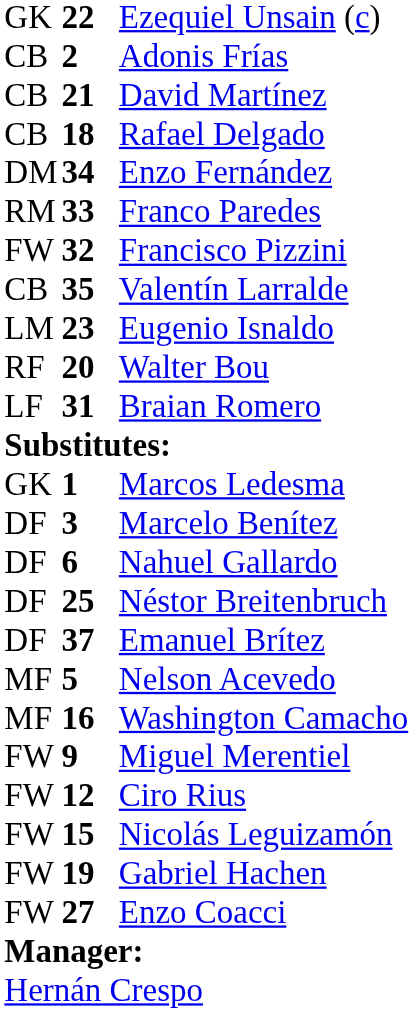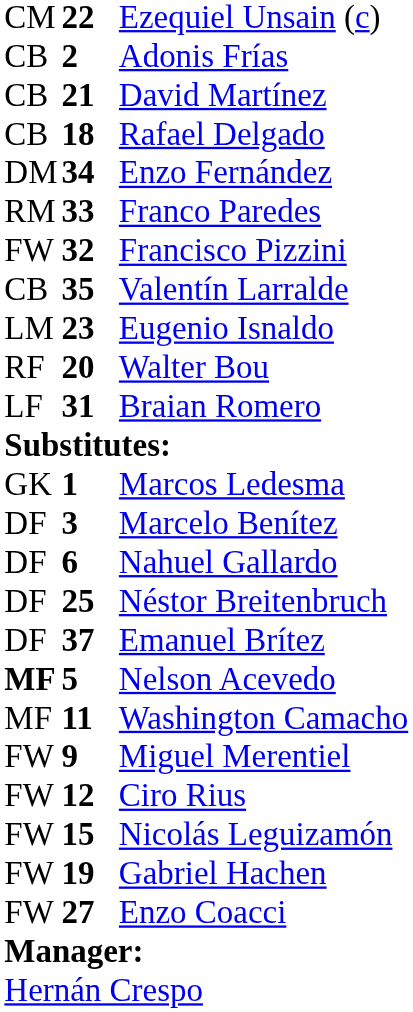Ezequiel Unsain (c) | column 1: GK -> CM
Nelson Acevedo | column 1: normal -> bold
Washington Camacho | column 2: 16 -> 11
